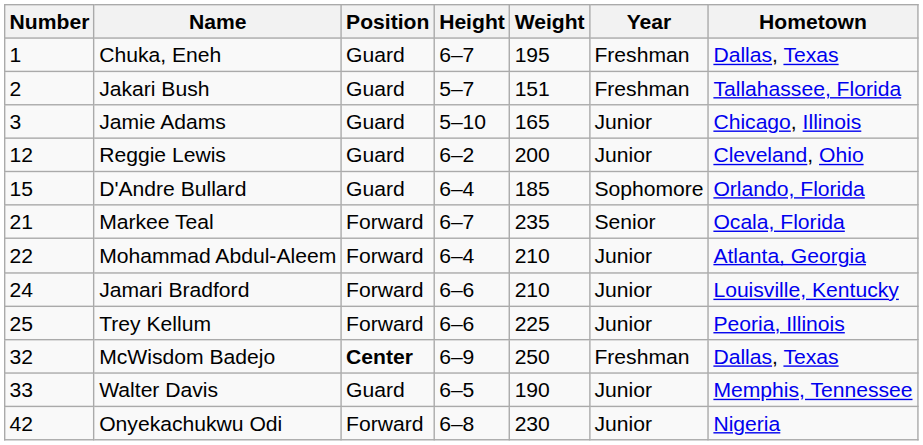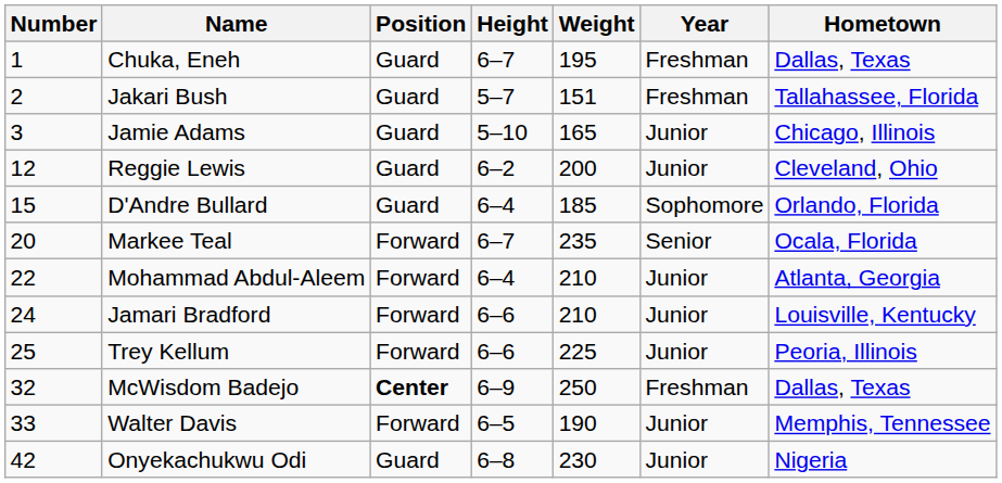Markee Teal | Number: 21 -> 20
Walter Davis | Position: Guard -> Forward
Onyekachukwu Odi | Position: Forward -> Guard
